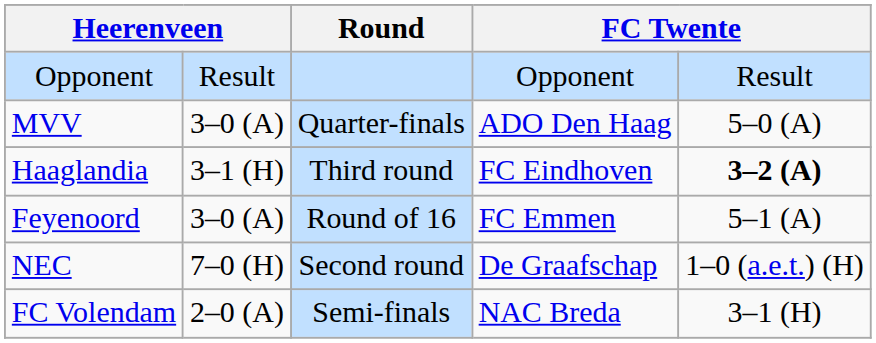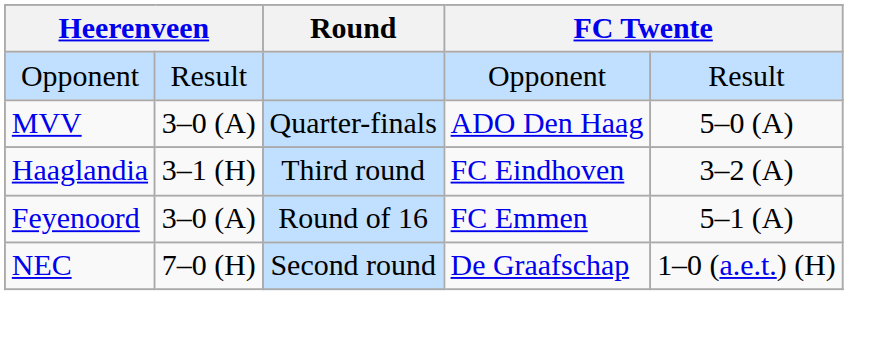Haaglandia | column 5: bold -> normal
- row: FC Volendam | 2–0 (A) | Semi-finals | NAC Breda | 3–1 (H)
